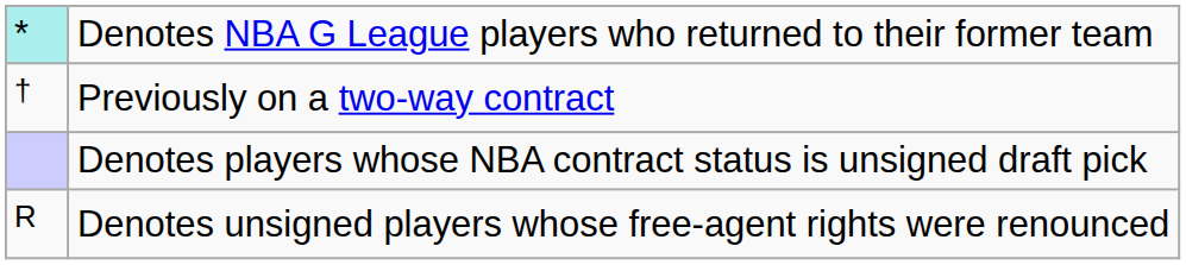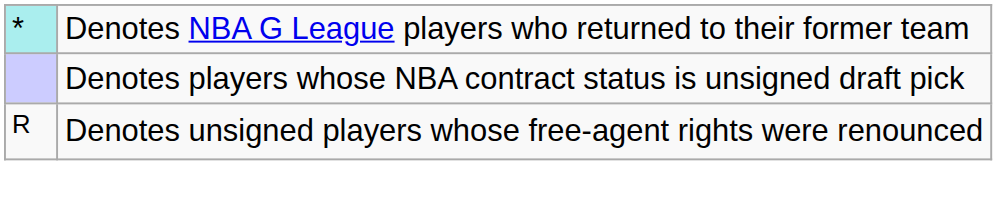- row: † | Previously on a two-way contract
